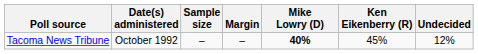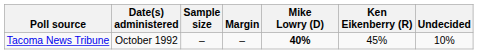Tacoma News Tribune | Undecided: 12% -> 10%
